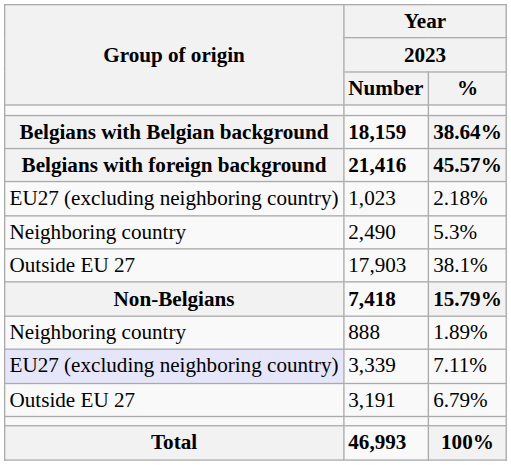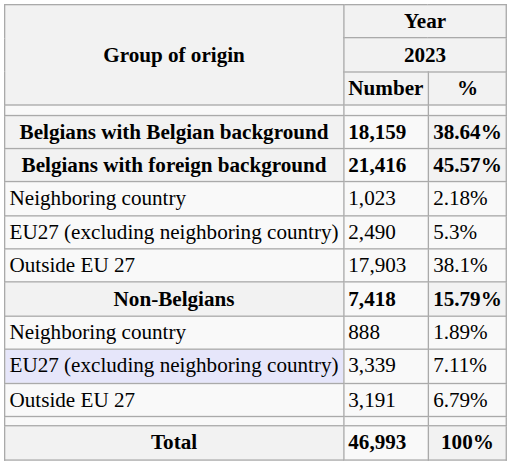1,023 | Group of origin: EU27 (excluding neighboring country) -> Neighboring country
2,490 | Group of origin: Neighboring country -> EU27 (excluding neighboring country)
